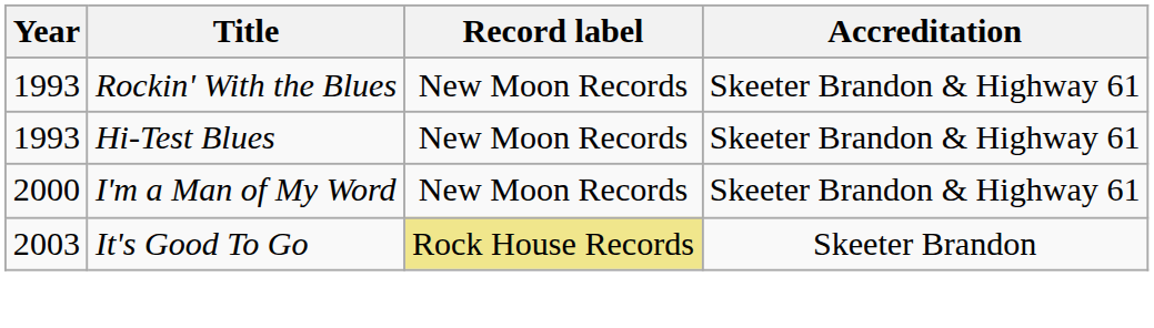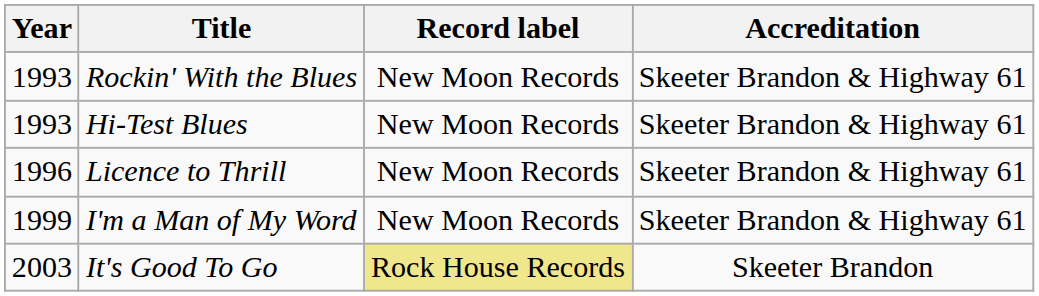+ row: 1996 | Licence to Thrill | New Moon Records | Skeeter Brandon & Highway 61
I'm a Man of My Word | Year: 2000 -> 1999
